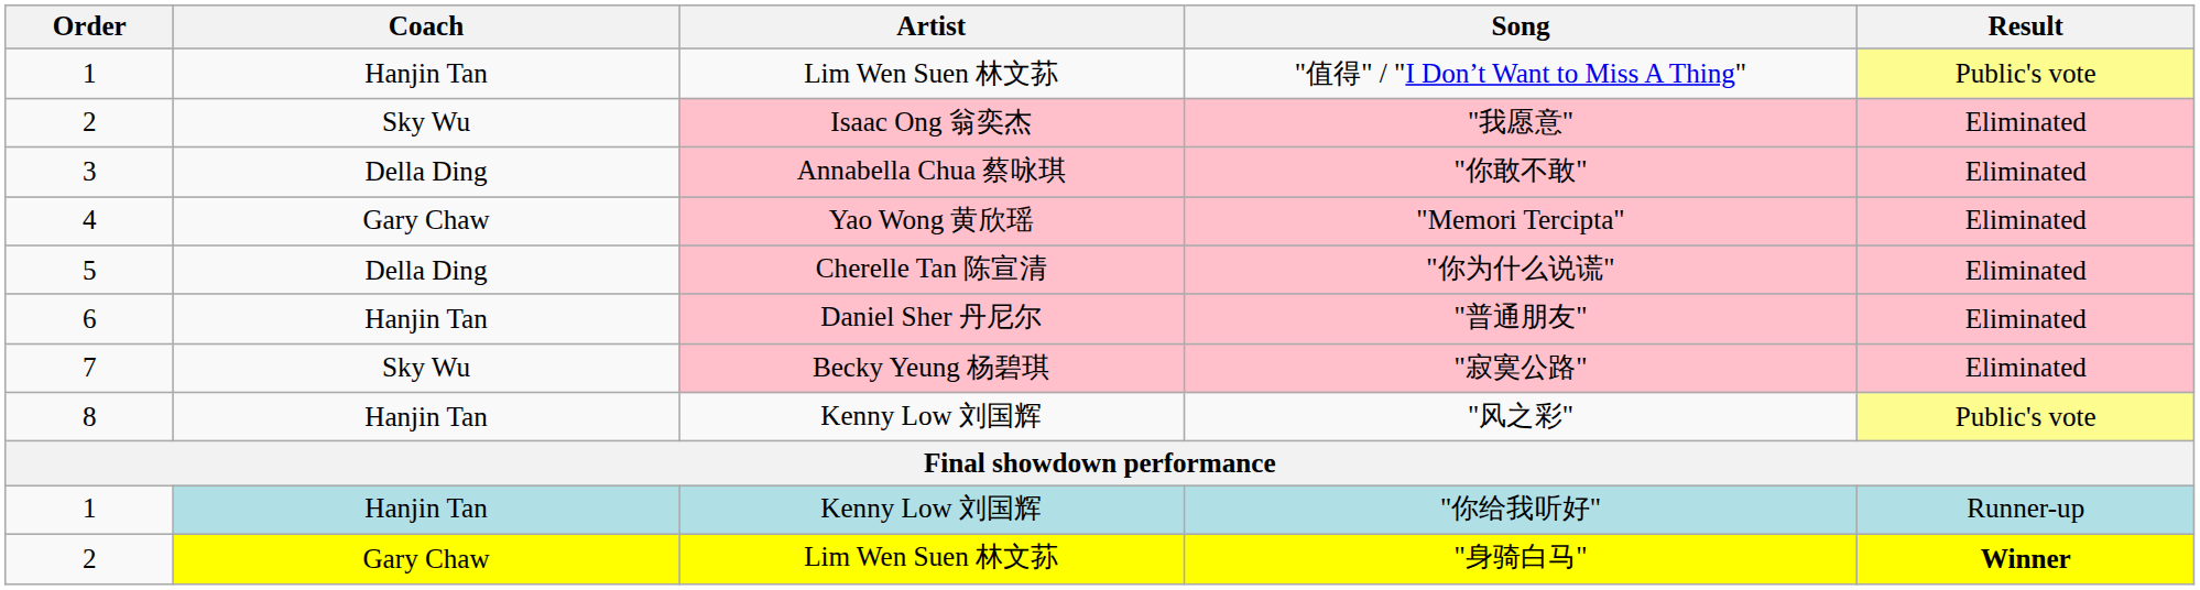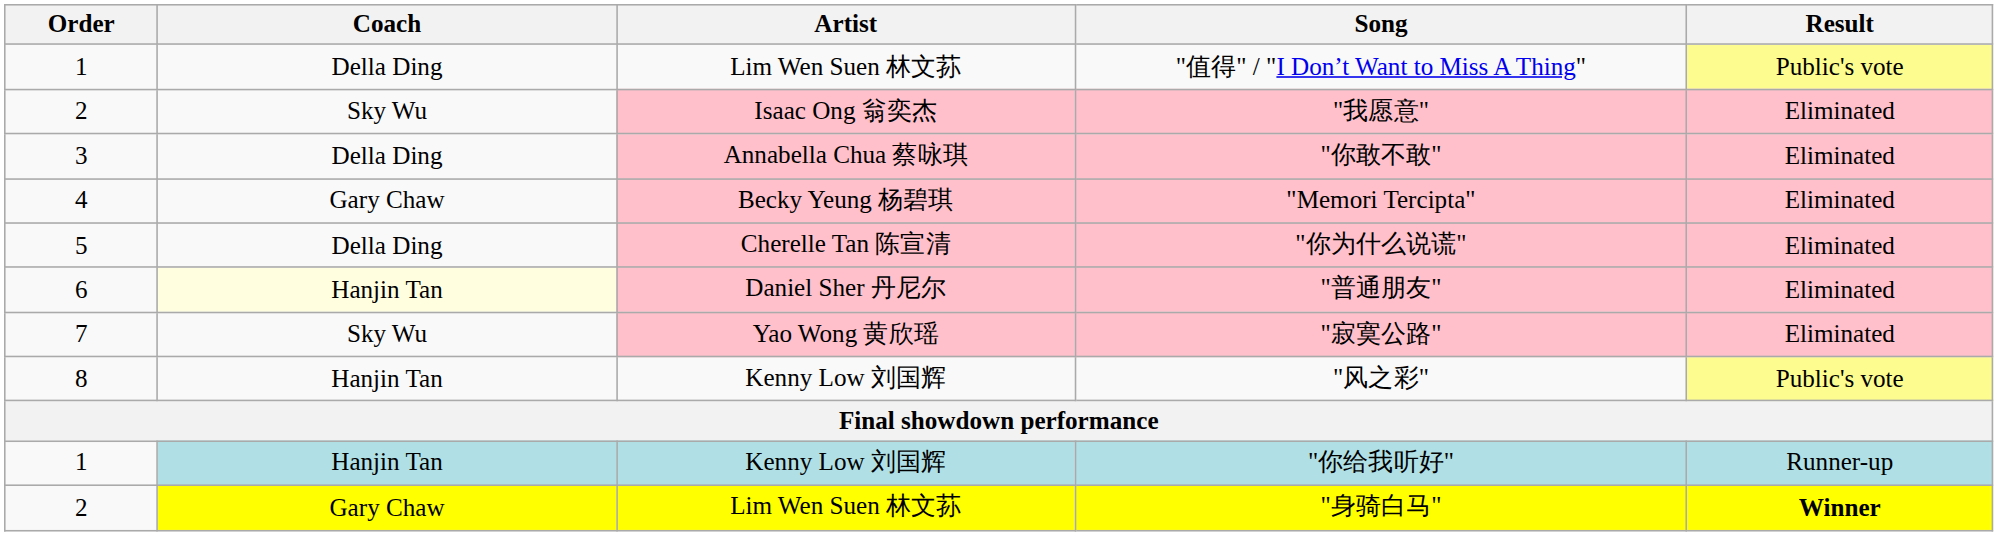"值得" / "I Don’t Want to Miss A Thing" | Coach: Hanjin Tan -> Della Ding
"Memori Tercipta" | Artist: Yao Wong 黄欣瑶 -> Becky Yeung 杨碧琪
"普通朋友" | Coach: no background -> lightyellow background
"寂寞公路" | Artist: Becky Yeung 杨碧琪 -> Yao Wong 黄欣瑶
